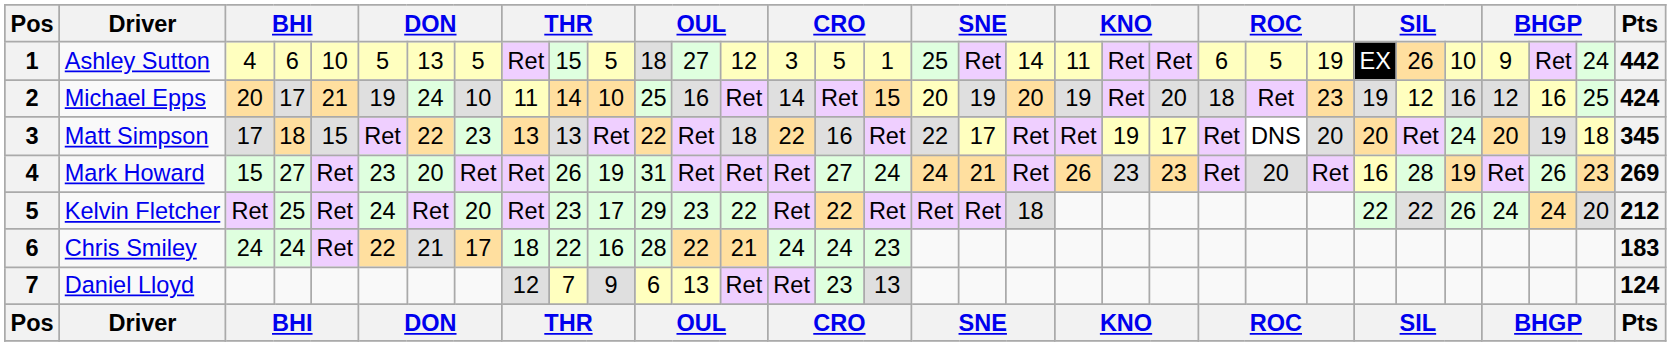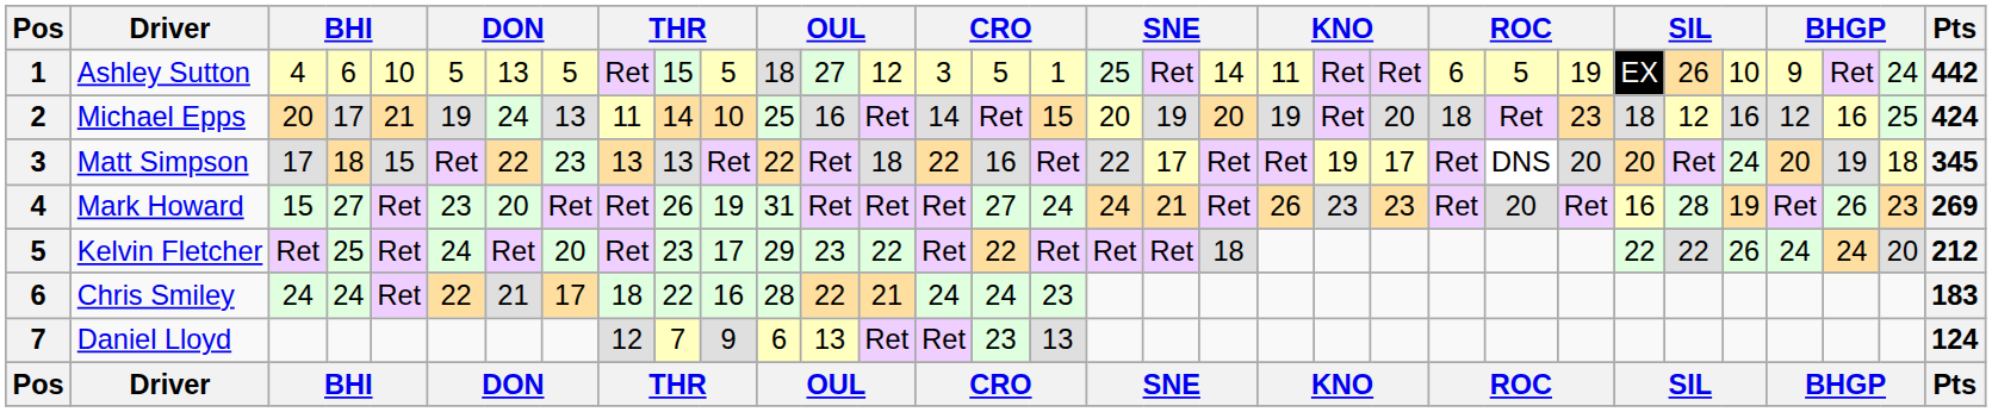Michael Epps | column 8: 10 -> 13
Michael Epps | column 27: 19 -> 18
